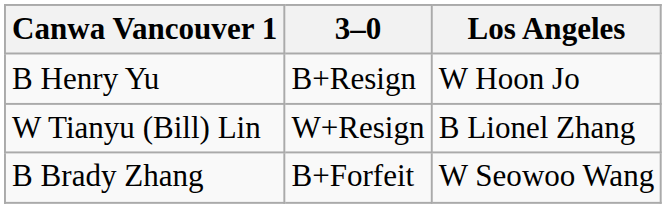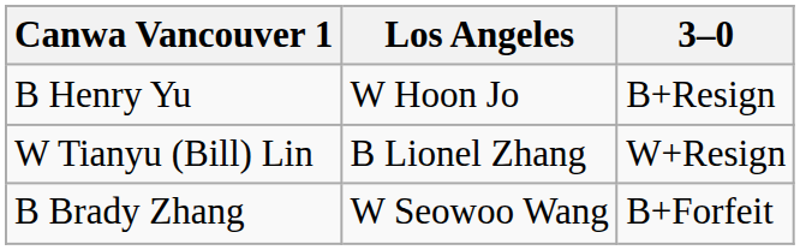columns swapped: 3–0 <-> Los Angeles
